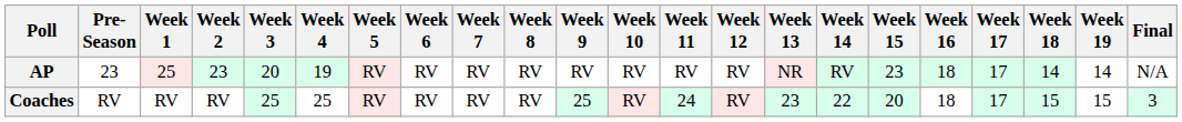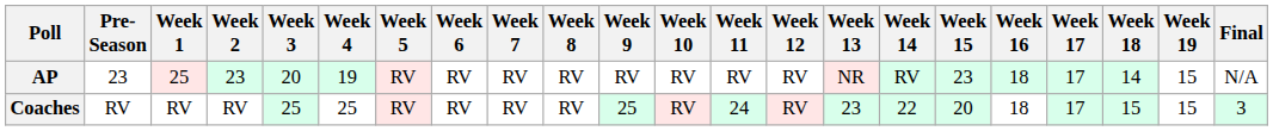AP | Week 19: 14 -> 15
